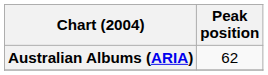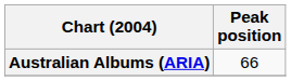Australian Albums (ARIA) | Peak position: 62 -> 66
